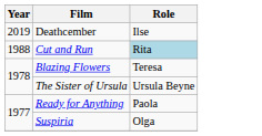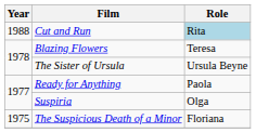- row: 2019 | Deathcember | Ilse
+ row: 1975 | The Suspicious Death of a Minor | Floriana
